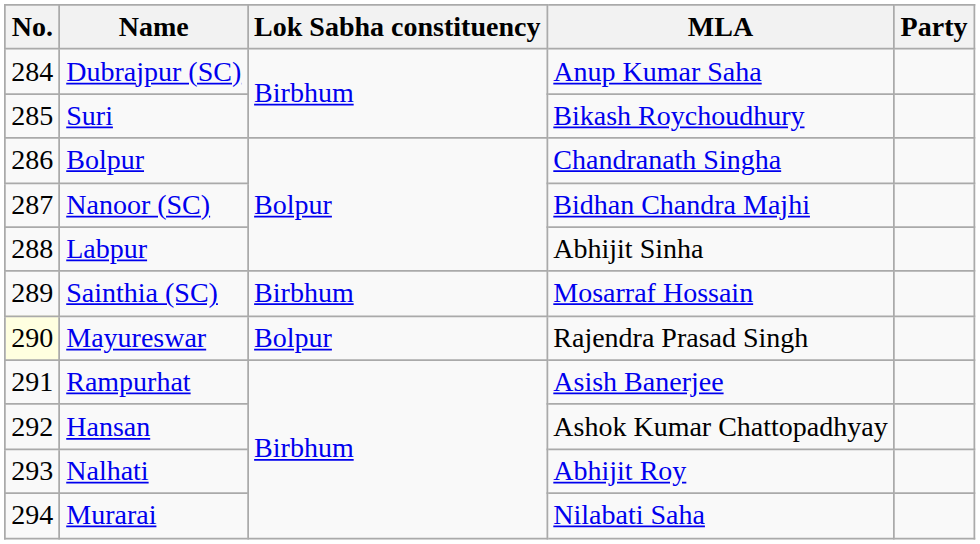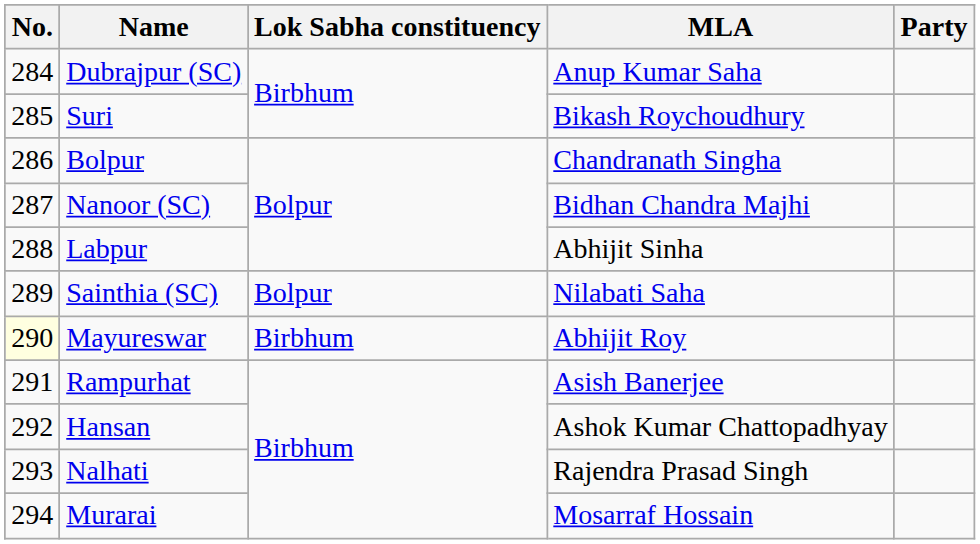Sainthia (SC) | Lok Sabha constituency: Birbhum -> Bolpur
Sainthia (SC) | MLA: Mosarraf Hossain -> Nilabati Saha
Mayureswar | Lok Sabha constituency: Bolpur -> Birbhum
Mayureswar | MLA: Rajendra Prasad Singh -> Abhijit Roy
Nalhati | MLA: Abhijit Roy -> Rajendra Prasad Singh
Murarai | MLA: Nilabati Saha -> Mosarraf Hossain
